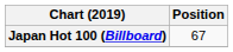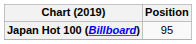Japan Hot 100 (Billboard) | Position: 67 -> 95
